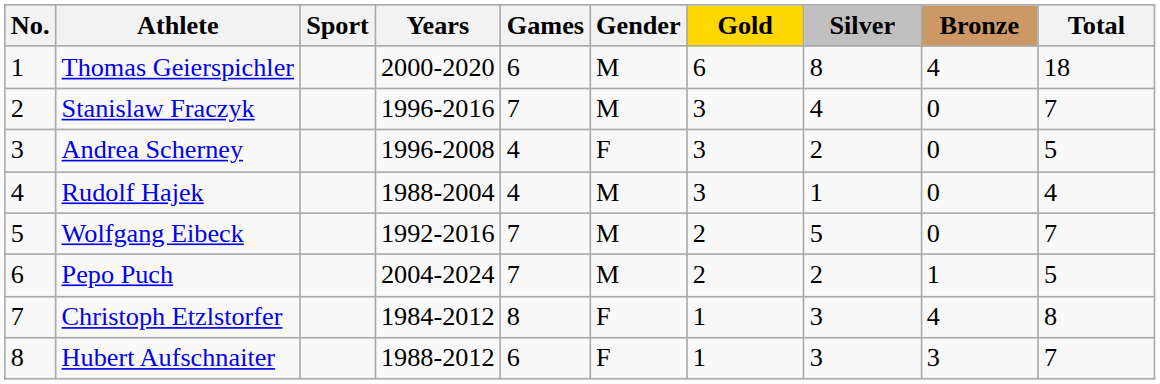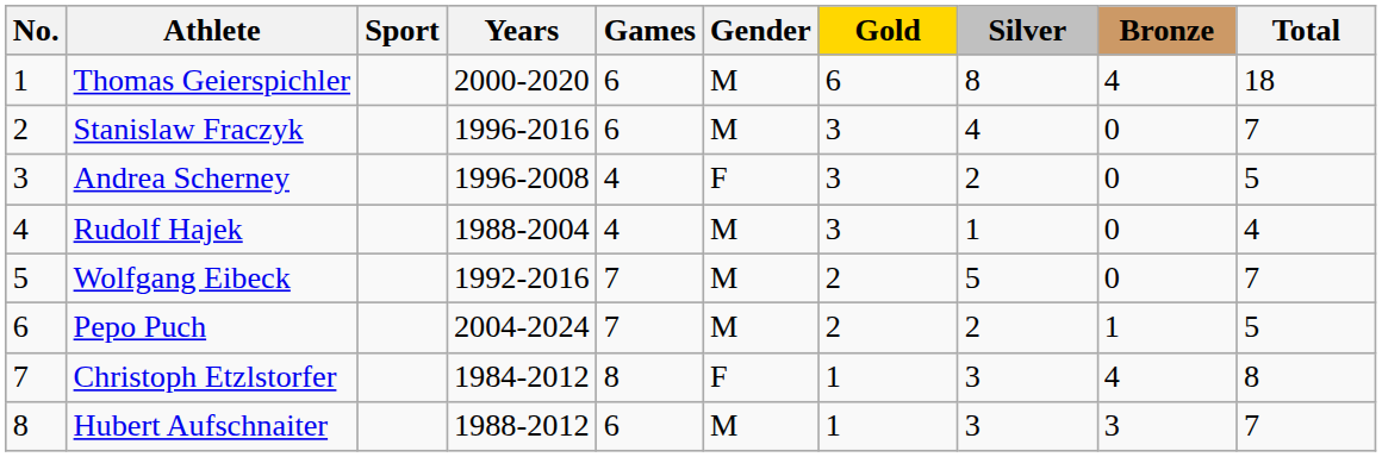Stanislaw Fraczyk | Games: 7 -> 6
Hubert Aufschnaiter | Gender: F -> M
